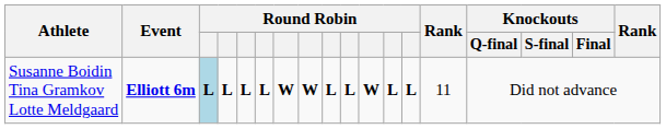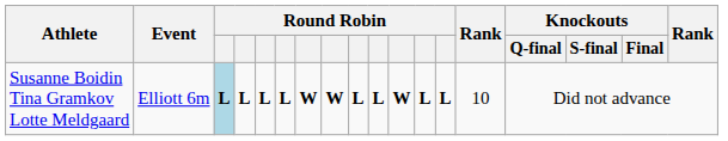Susanne Boidin Tina Gramkov Lotte Meldgaard | Event: bold -> normal
Susanne Boidin Tina Gramkov Lotte Meldgaard | column 14: 11 -> 10
